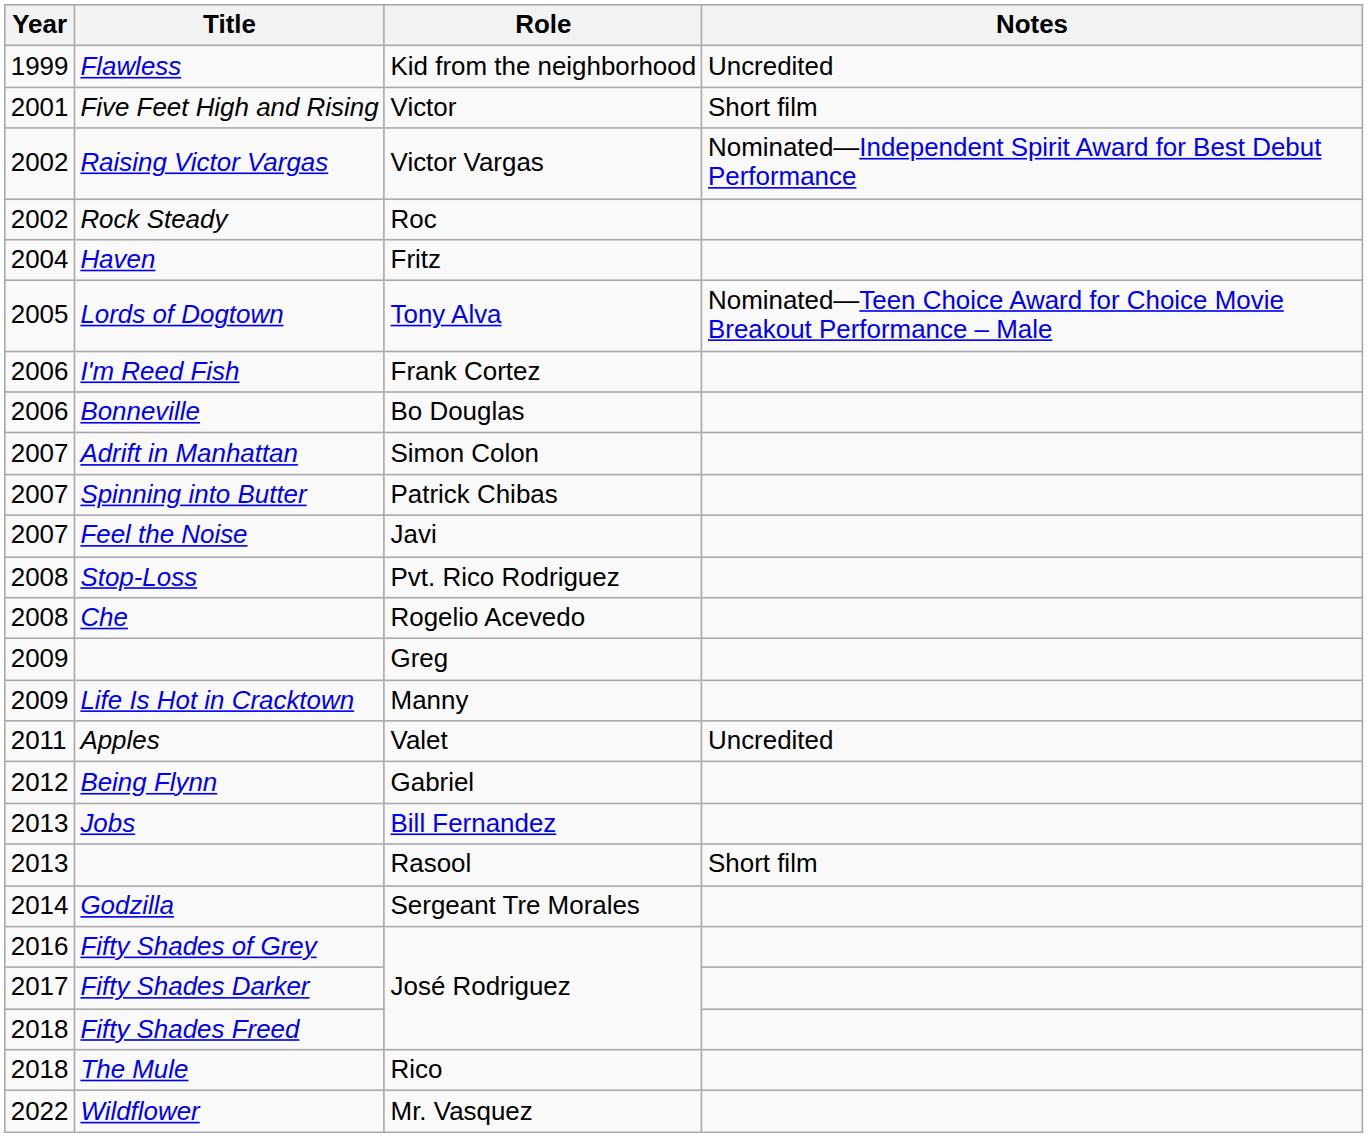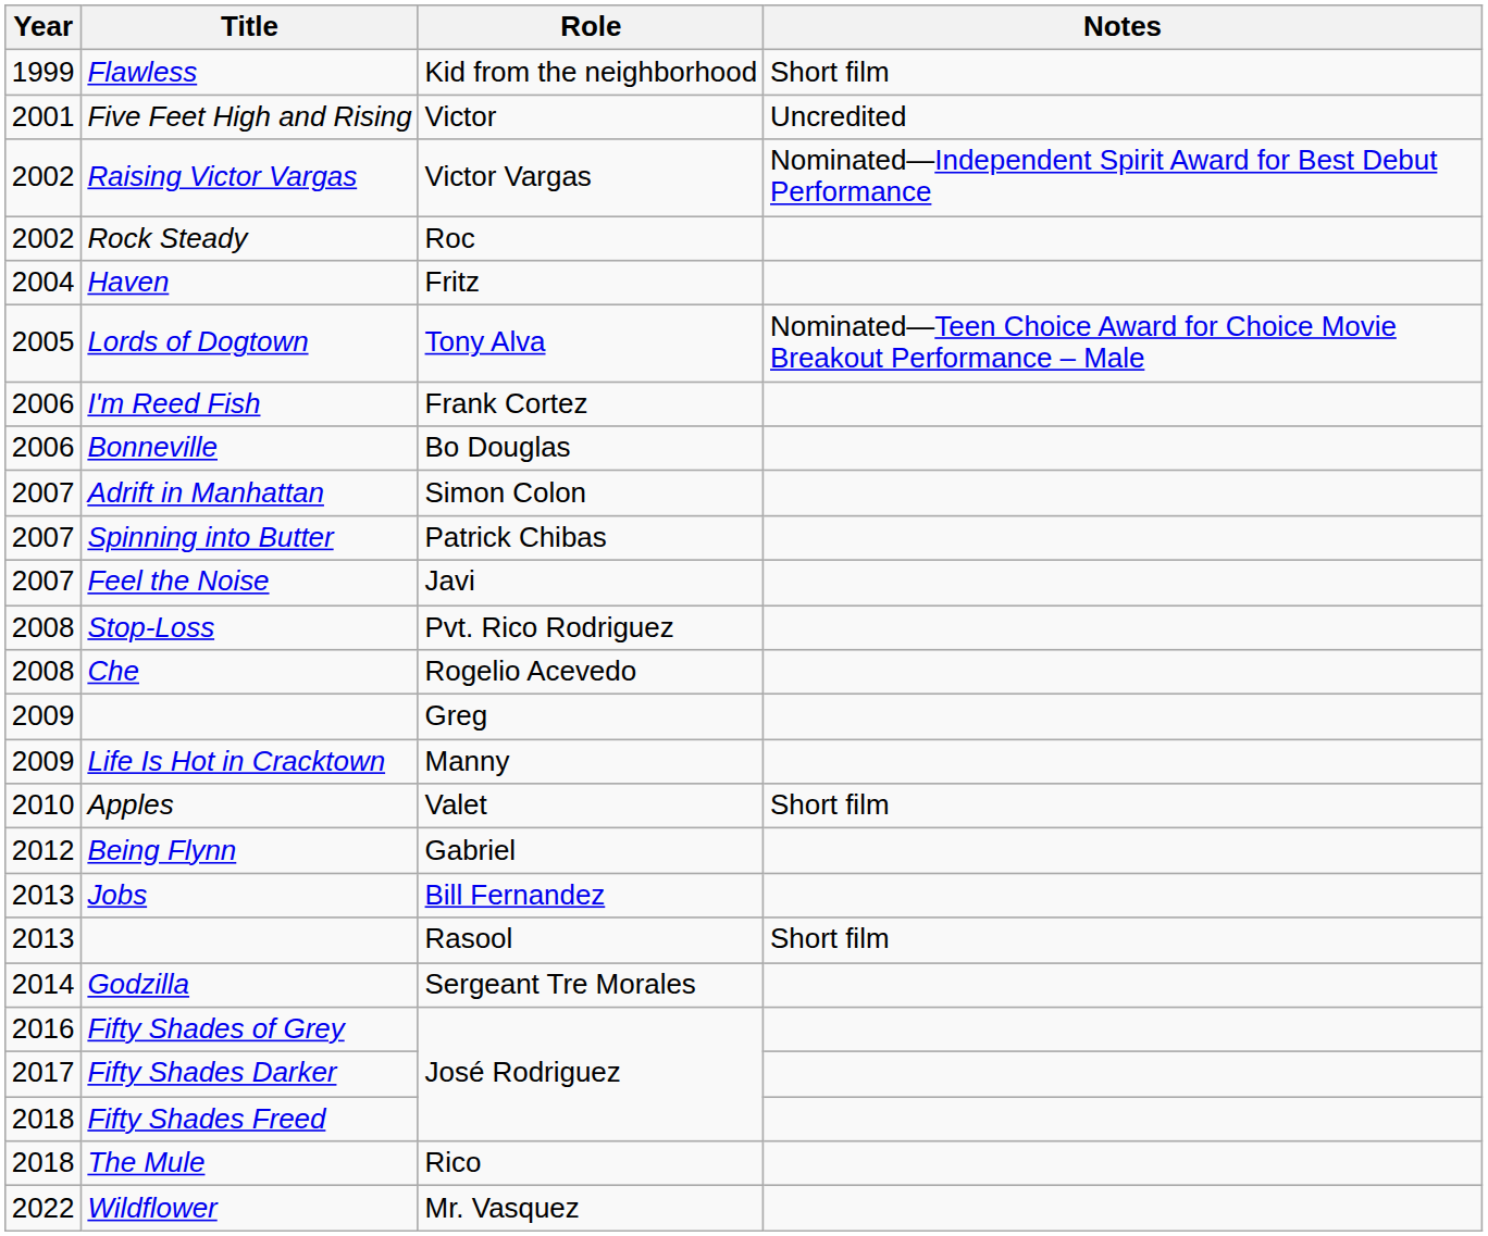Flawless | Notes: Uncredited -> Short film
Five Feet High and Rising | Notes: Short film -> Uncredited
Apples | Year: 2011 -> 2010
Apples | Notes: Uncredited -> Short film
